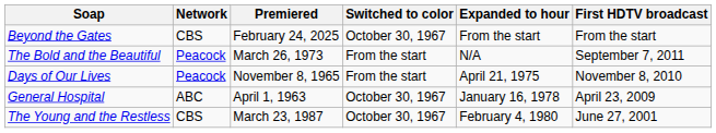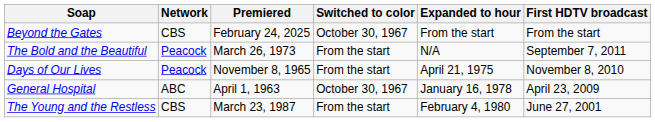The Young and the Restless | Switched to color: October 30, 1967 -> From the start
